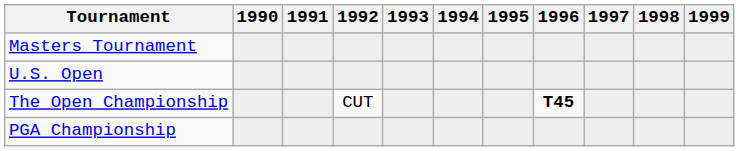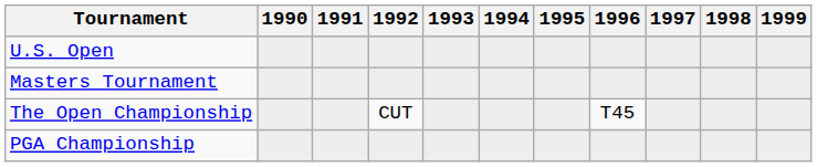rows swapped: Masters Tournament <-> U.S. Open
The Open Championship | 1996: bold -> normal
